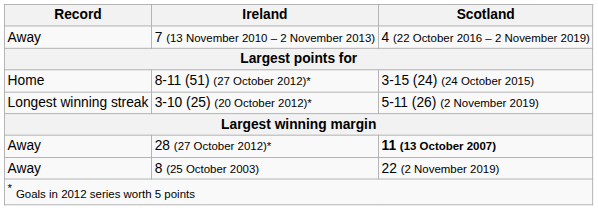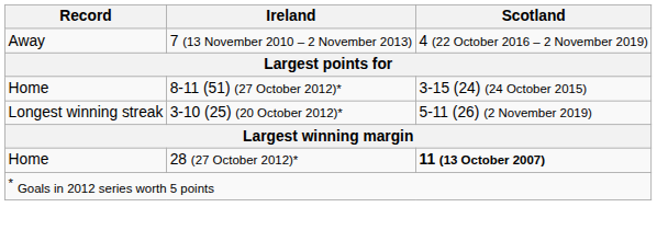28 (27 October 2012)* | Record: Away -> Home
- row: Away | 8 (25 October 2003) | 22 (2 November 2019)
